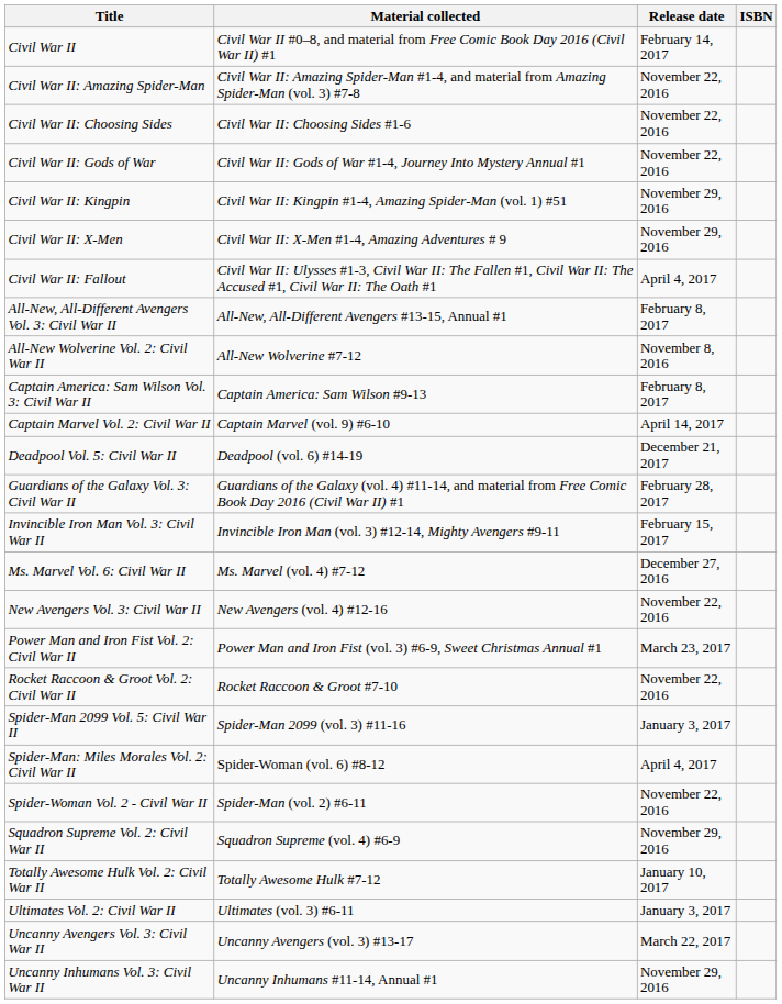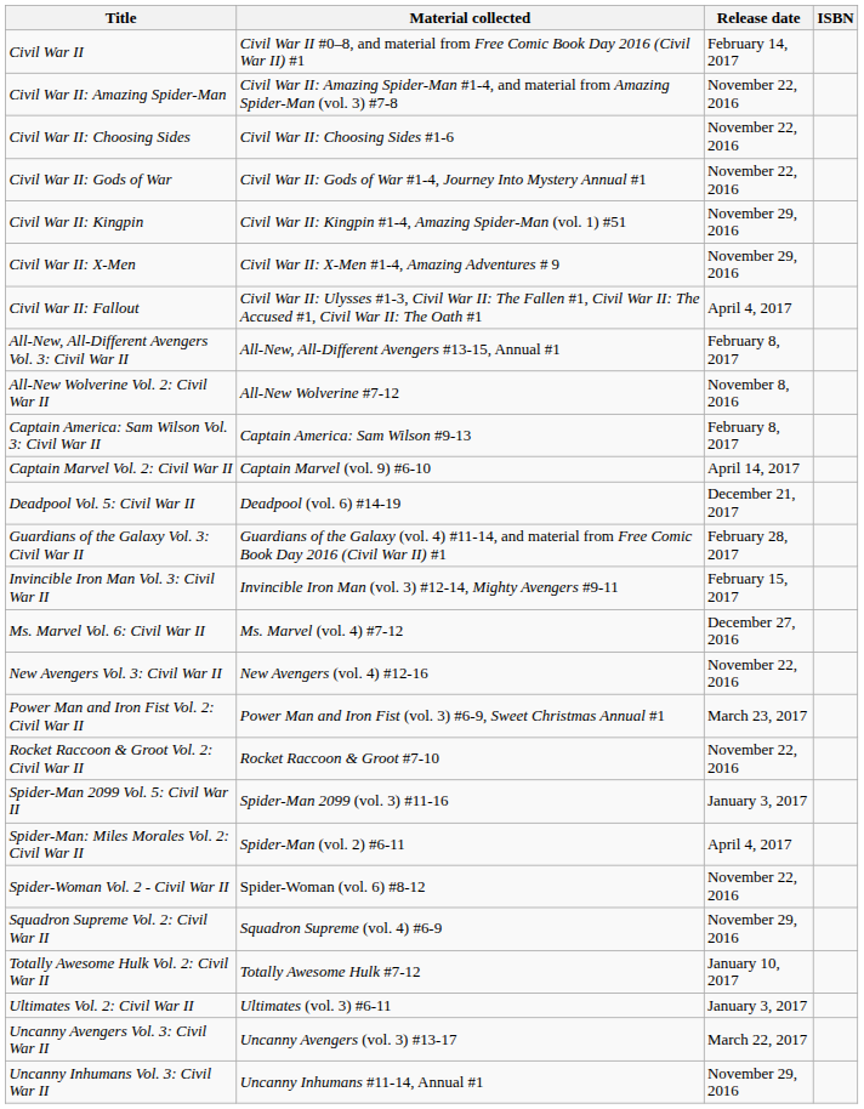Spider-Man: Miles Morales Vol. 2: Civil War II | Material collected: Spider-Woman (vol. 6) #8-12 -> Spider-Man (vol. 2) #6-11
Spider-Woman Vol. 2 - Civil War II | Material collected: Spider-Man (vol. 2) #6-11 -> Spider-Woman (vol. 6) #8-12
